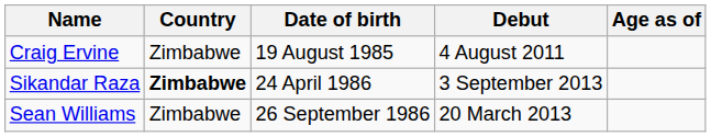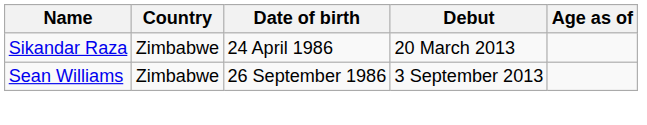- row: Craig Ervine | Zimbabwe | 19 August 1985 | 4 August 2011
Sikandar Raza | Country: bold -> normal
Sikandar Raza | Debut: 3 September 2013 -> 20 March 2013
Sean Williams | Debut: 20 March 2013 -> 3 September 2013
